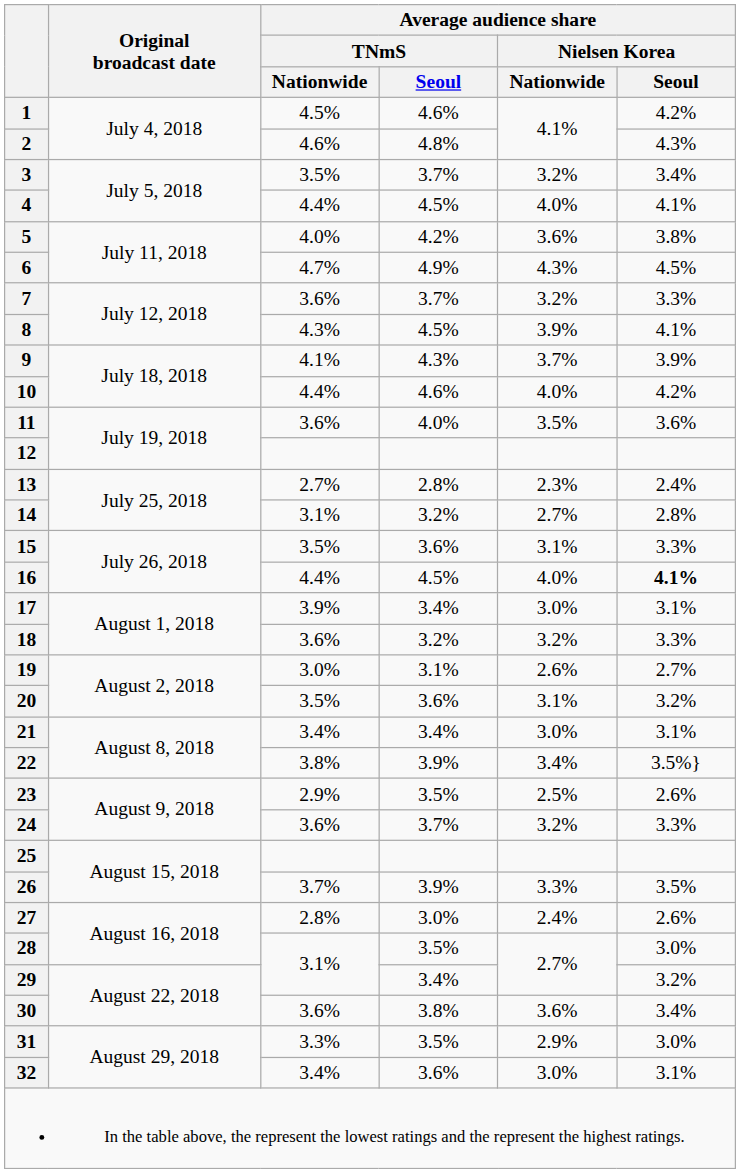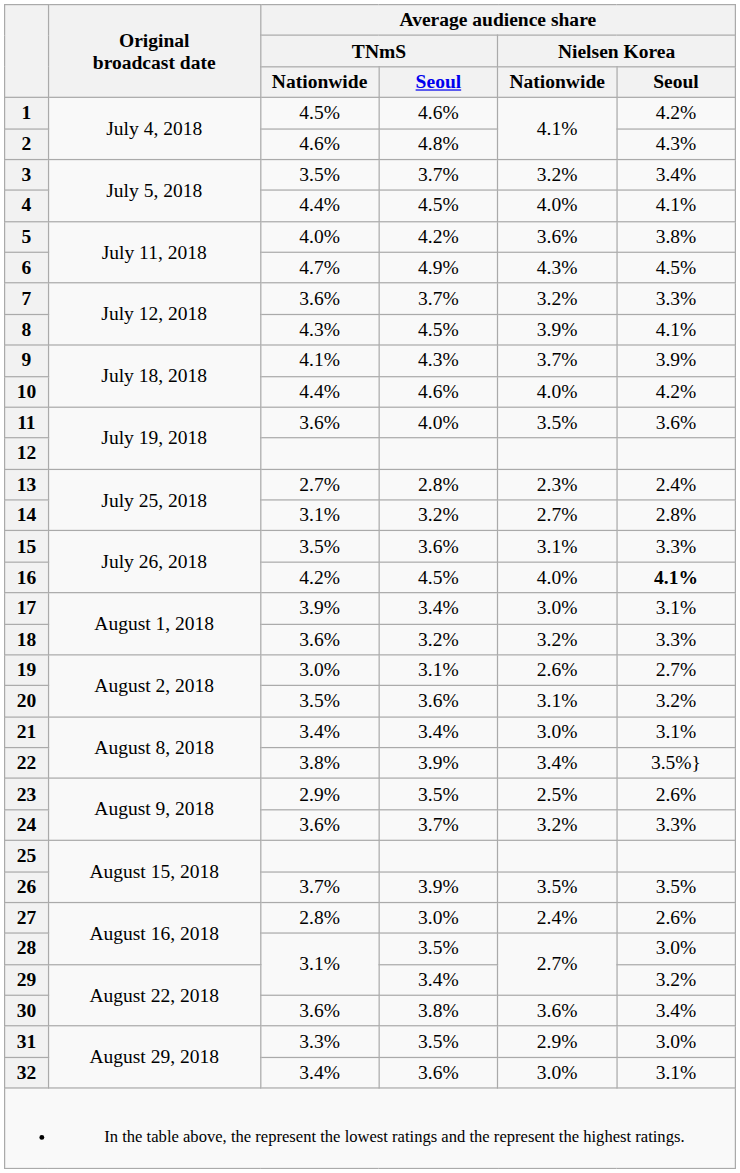16 | Average audience share / TNmS / Nationwide: 4.4% -> 4.2%
26 | Average audience share / Nielsen Korea / Nationwide: 3.3% -> 3.5%
